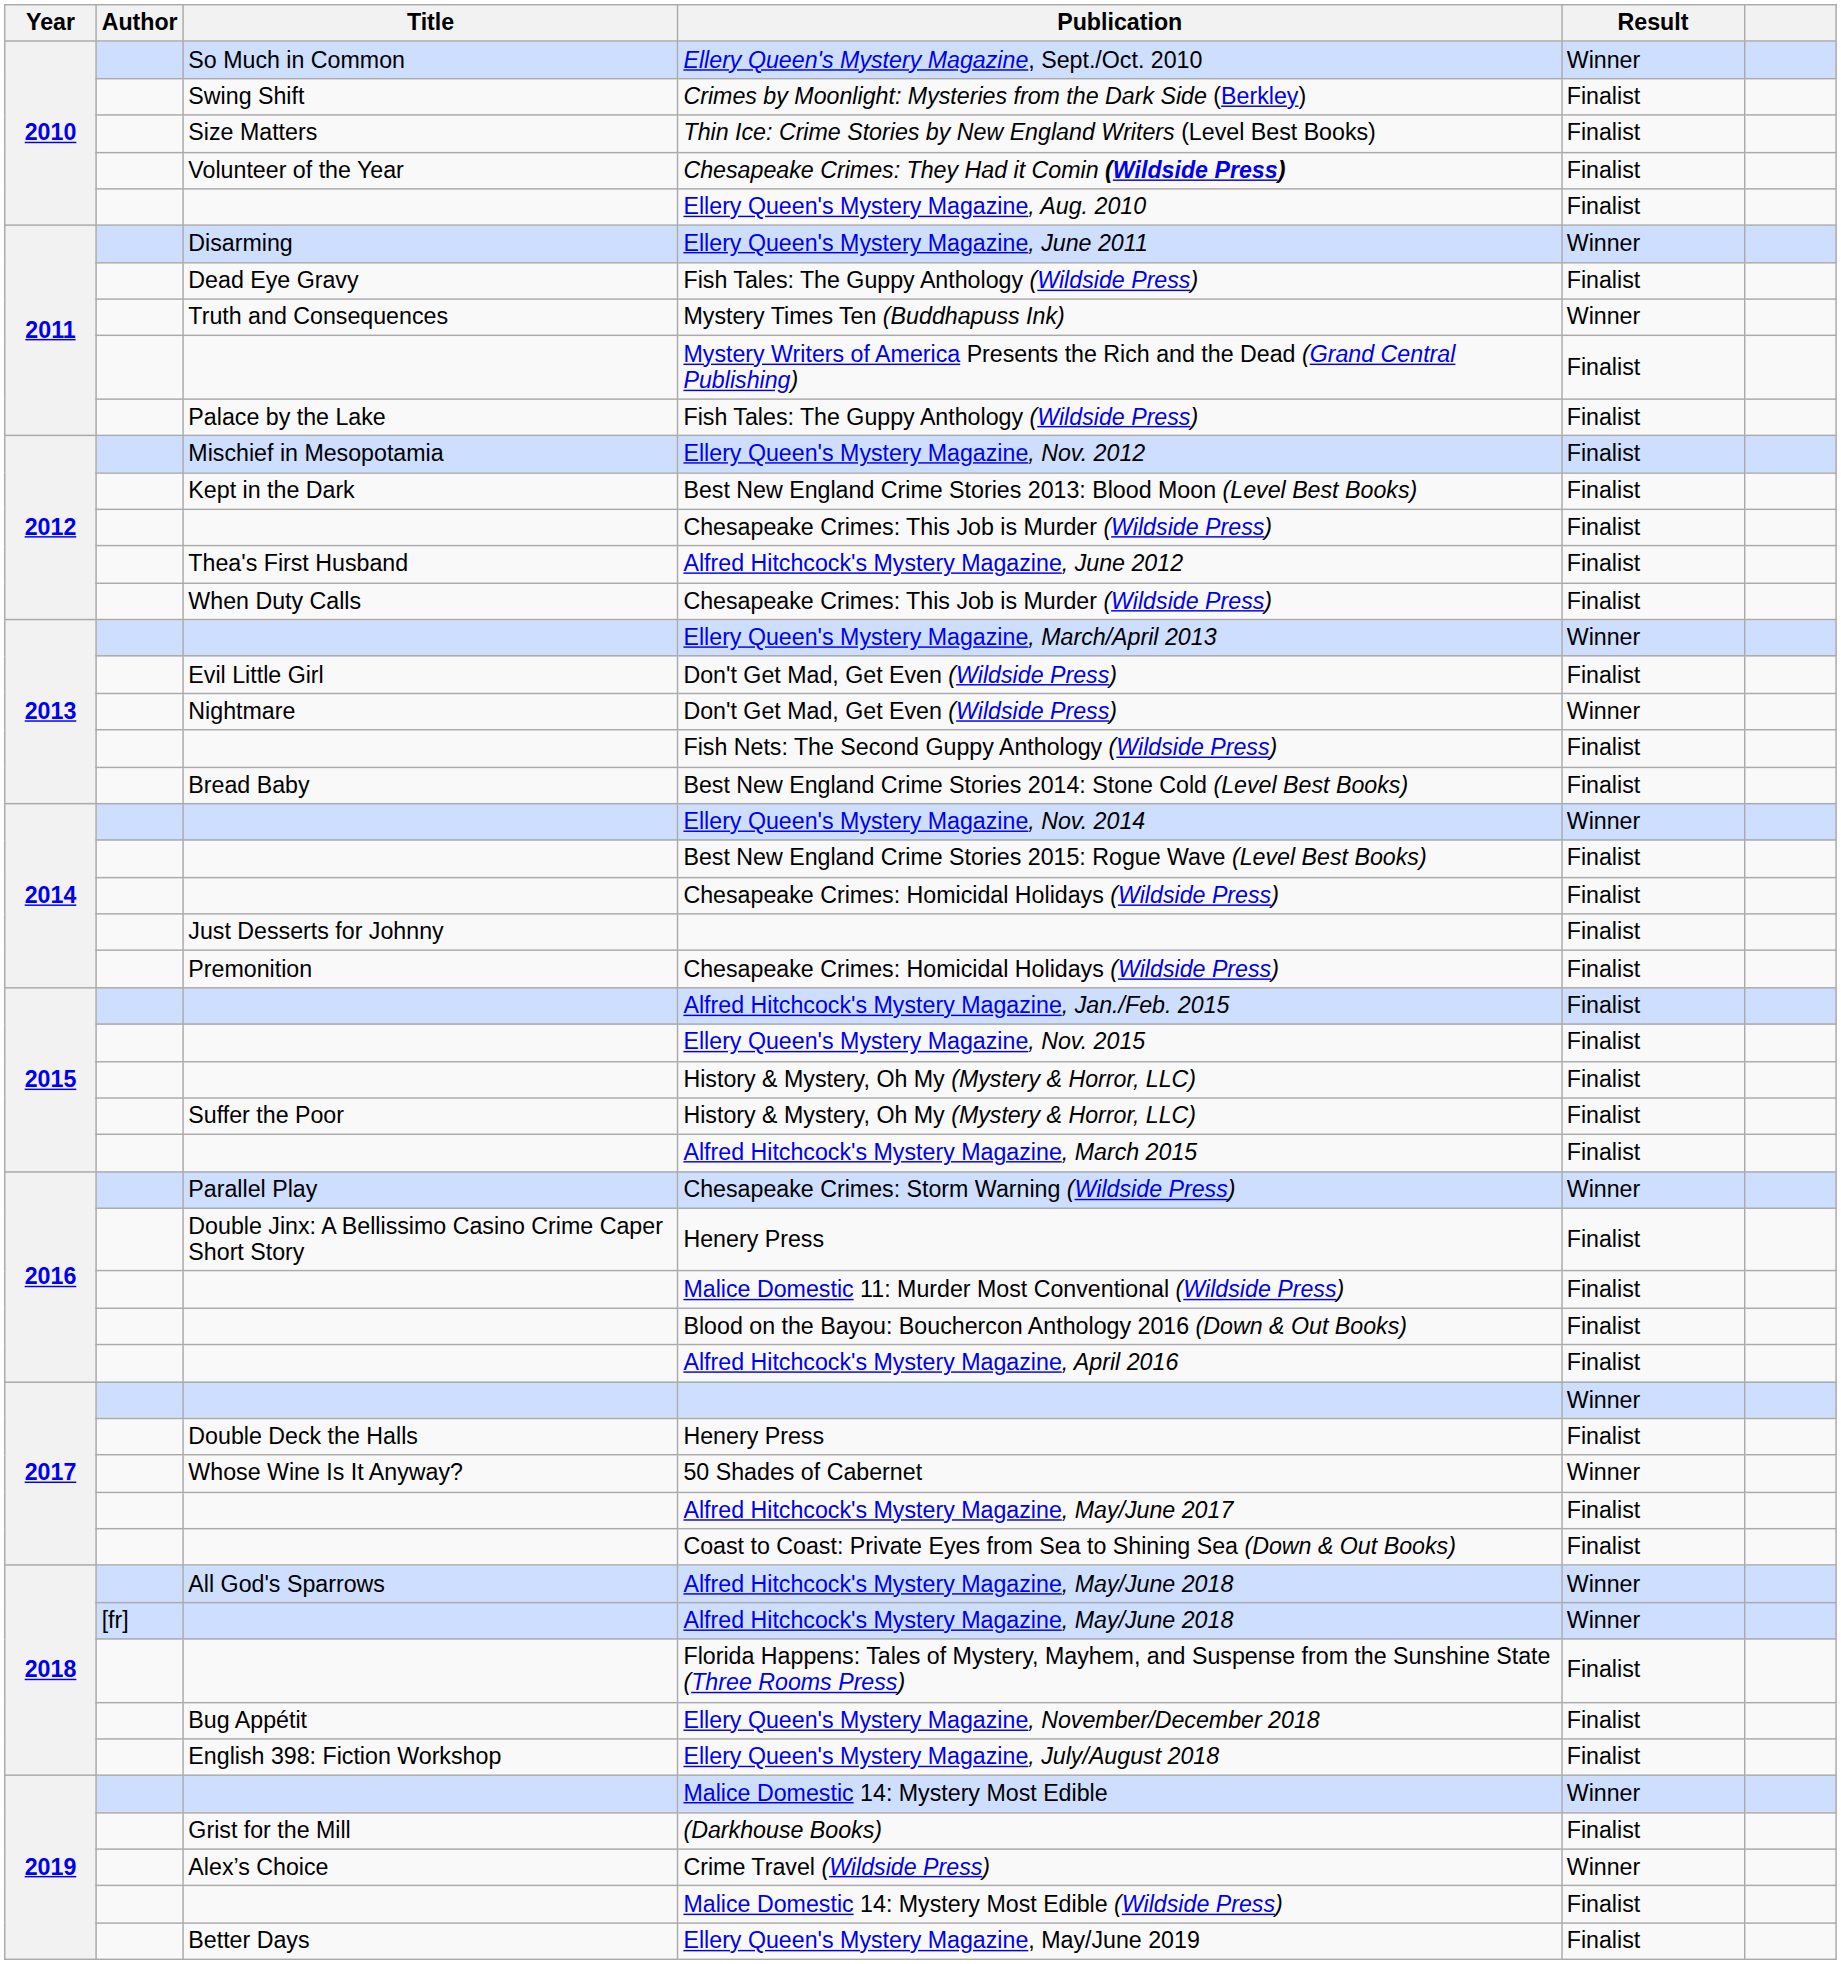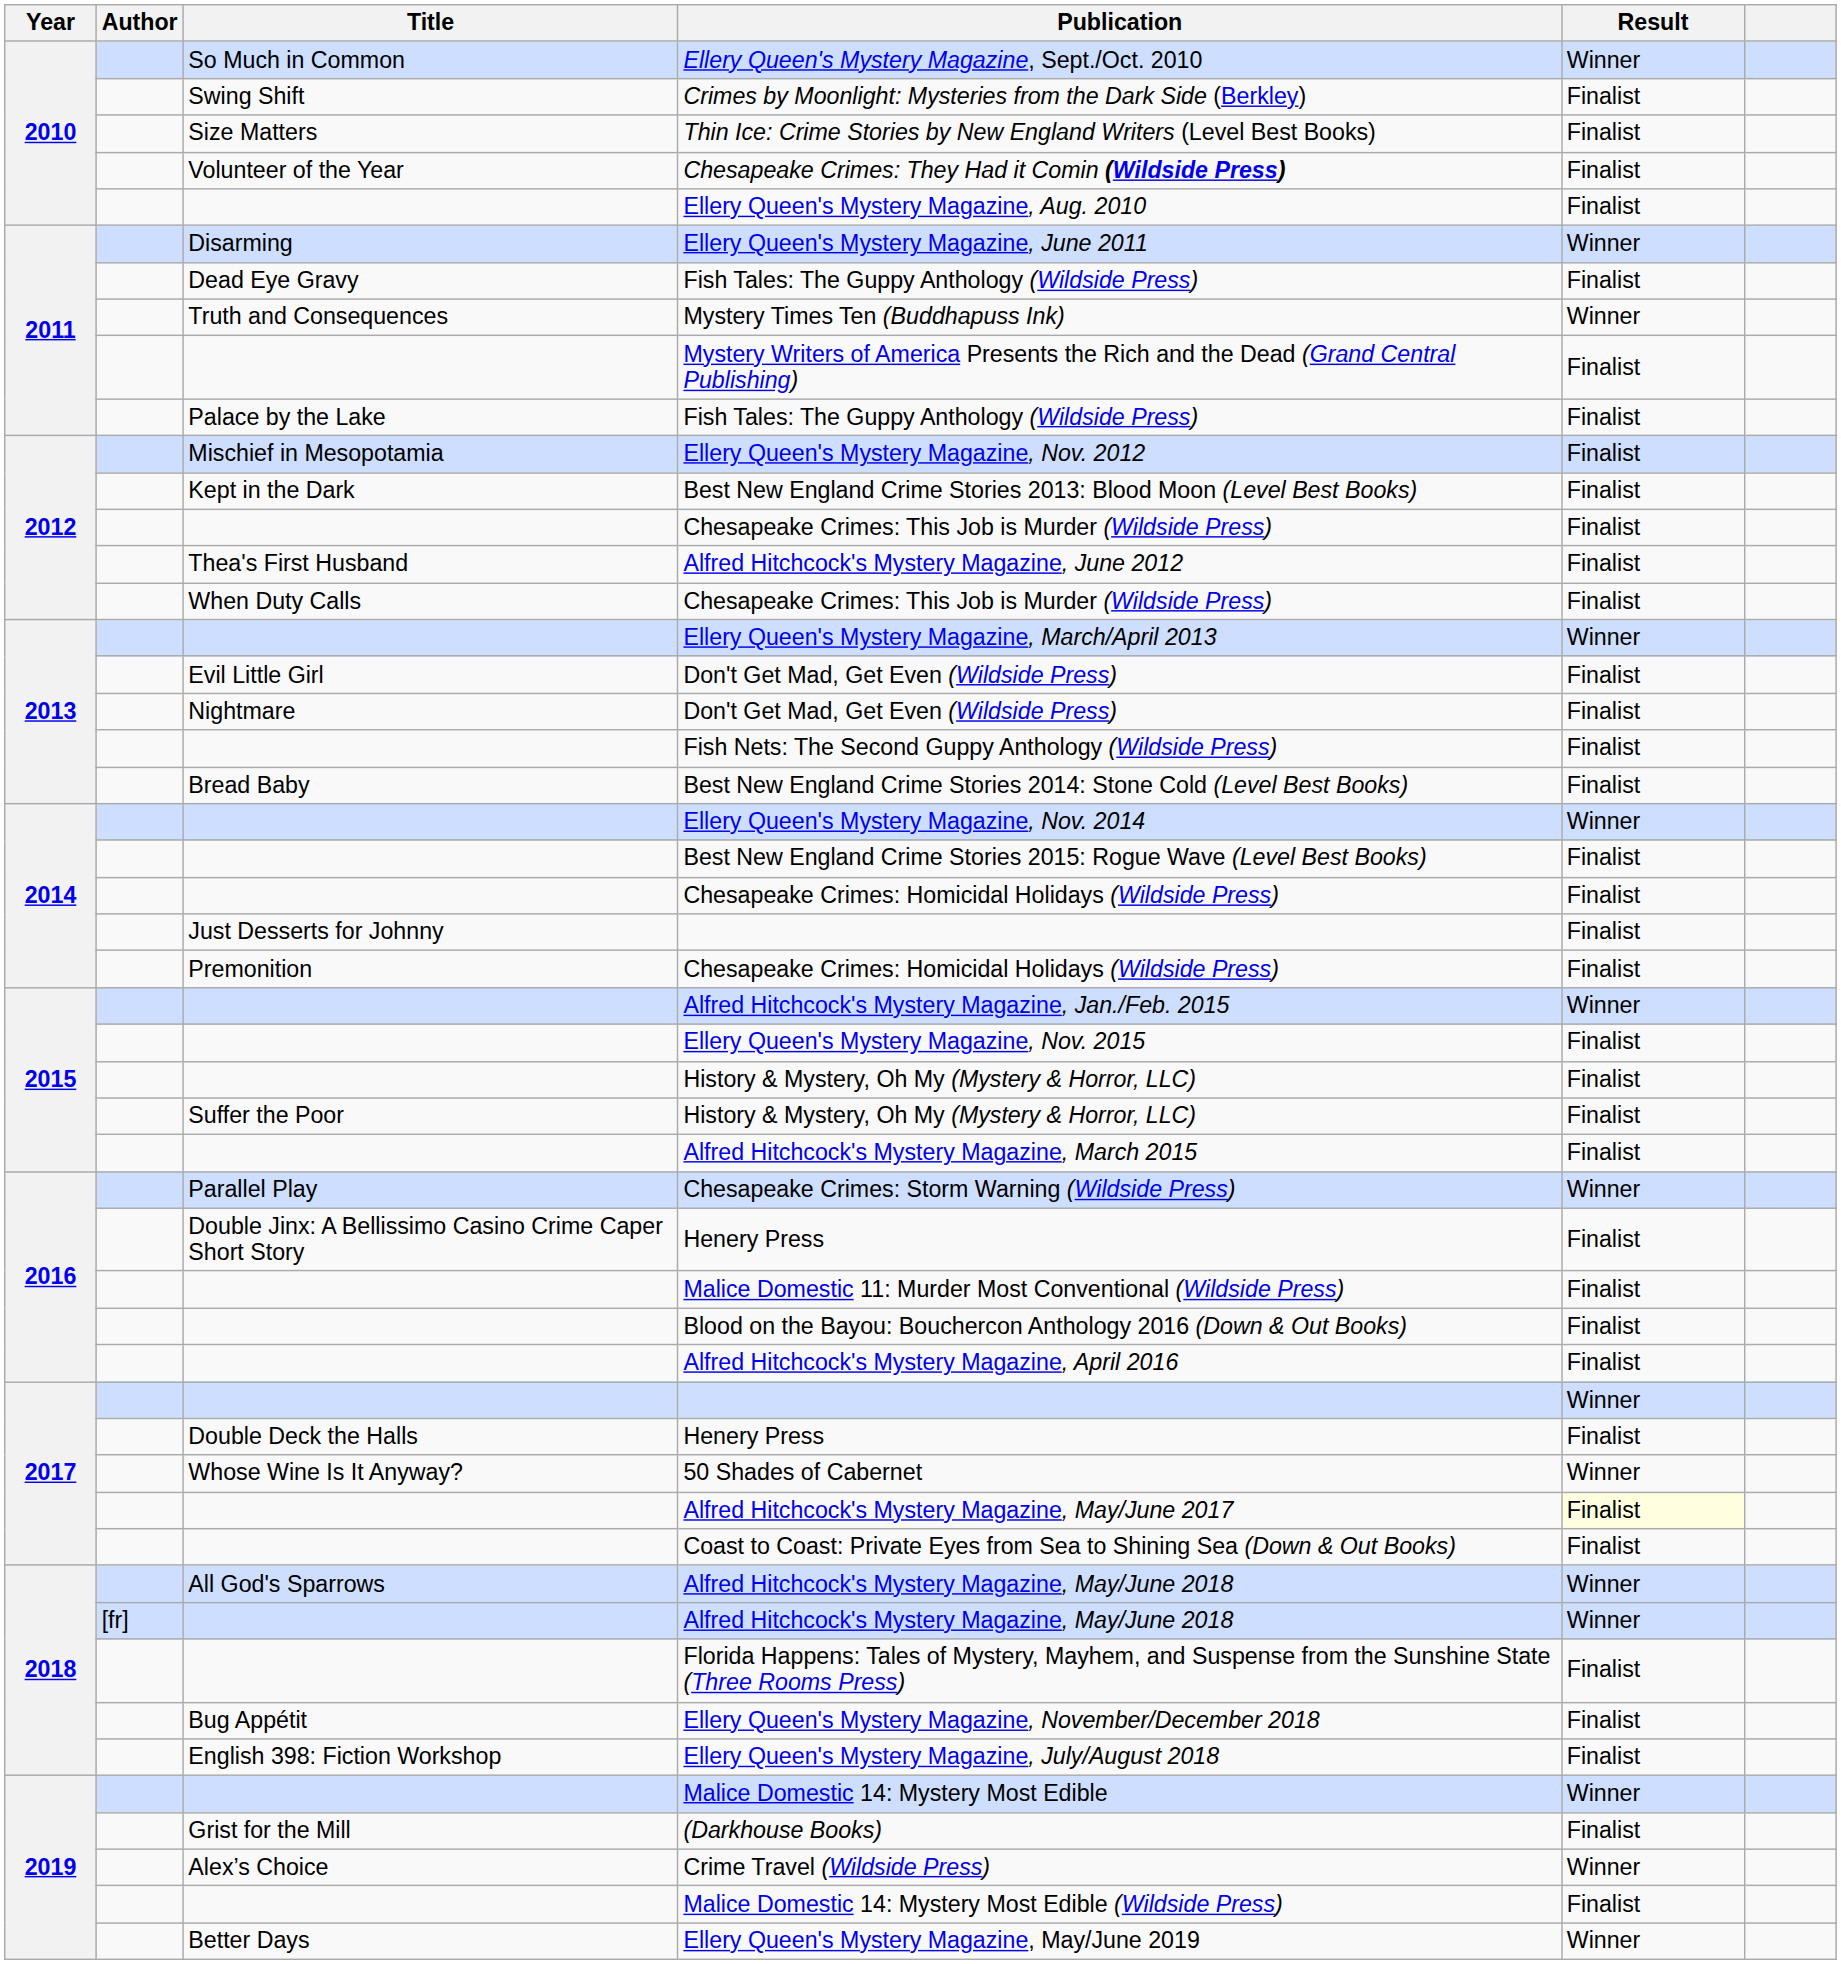Nightmare / Don't Get Mad, Get Even (Wildside Press) | Result: Winner -> Finalist
Alfred Hitchcock's Mystery Magazine, Jan./Feb. 2015 | Result: Finalist -> Winner
Alfred Hitchcock's Mystery Magazine, May/June 2017 | Result: no background -> lightyellow background
Ellery Queen's Mystery Magazine, May/June 2019 | Result: Finalist -> Winner
